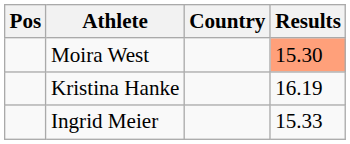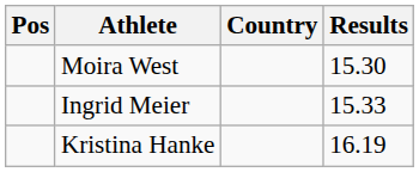Moira West | Results: lightsalmon background -> no background
rows swapped: Ingrid Meier <-> Kristina Hanke
